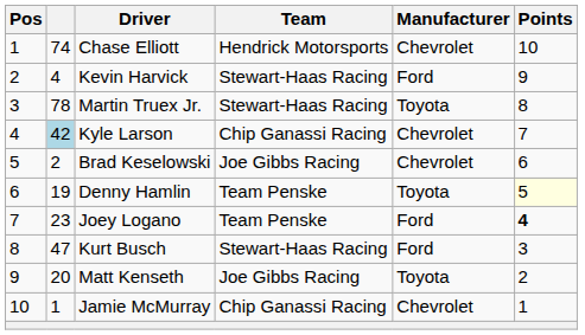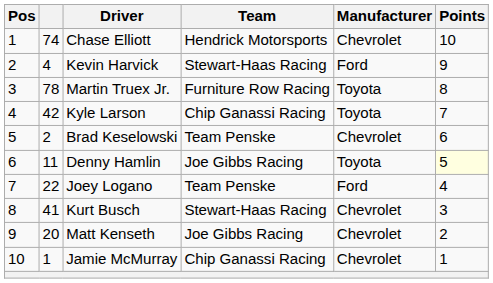Martin Truex Jr. | Team: Stewart-Haas Racing -> Furniture Row Racing
Kyle Larson | column 2: lightblue background -> no background
Kyle Larson | Manufacturer: Chevrolet -> Toyota
Brad Keselowski | Team: Joe Gibbs Racing -> Team Penske
Denny Hamlin | column 2: 19 -> 11
Denny Hamlin | Team: Team Penske -> Joe Gibbs Racing
Joey Logano | column 2: 23 -> 22
Joey Logano | Points: bold -> normal
Kurt Busch | column 2: 47 -> 41
Kurt Busch | Manufacturer: Ford -> Chevrolet
Matt Kenseth | Manufacturer: Toyota -> Chevrolet
